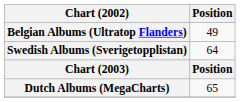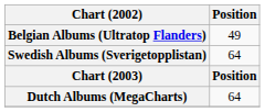Dutch Albums (MegaCharts) | Position: 65 -> 64
